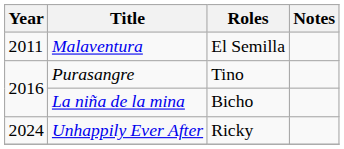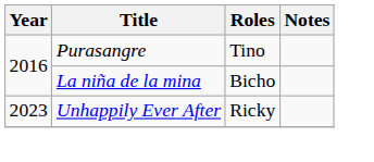- row: 2011 | Malaventura | El Semilla
Unhappily Ever After | Year: 2024 -> 2023
